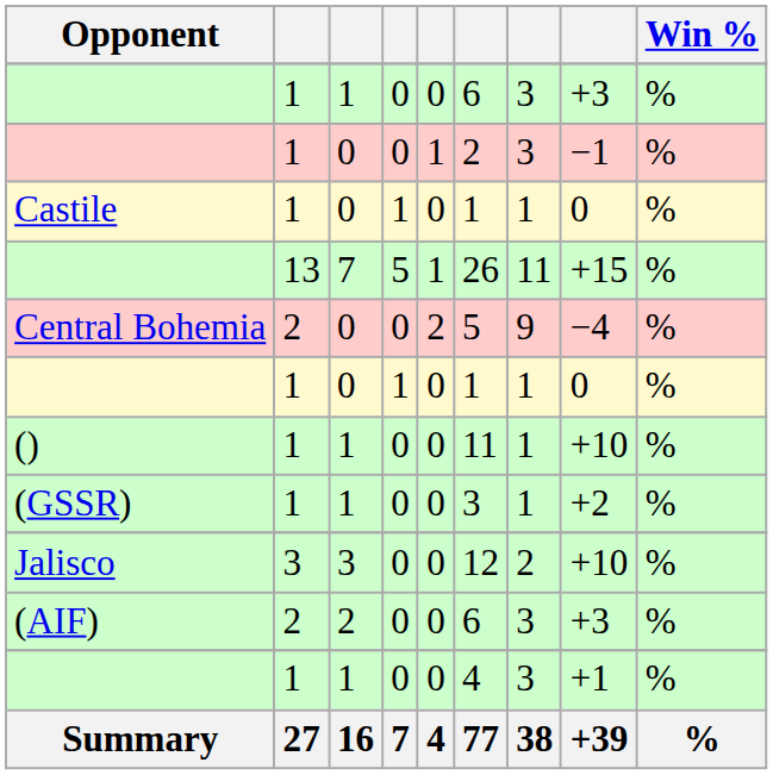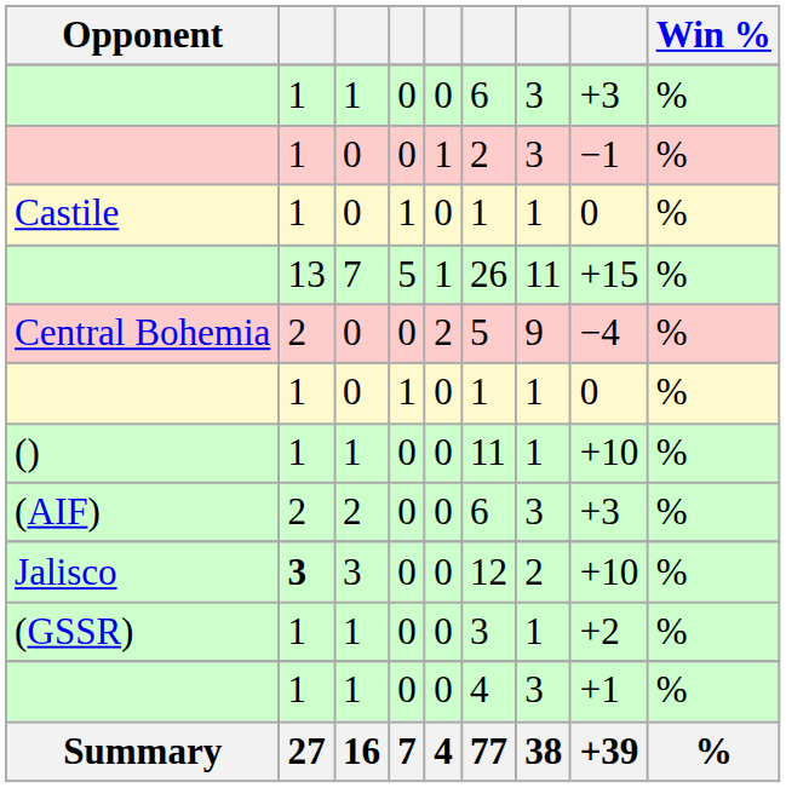rows swapped: (GSSR) <-> (AIF)
Jalisco | column 2: normal -> bold
